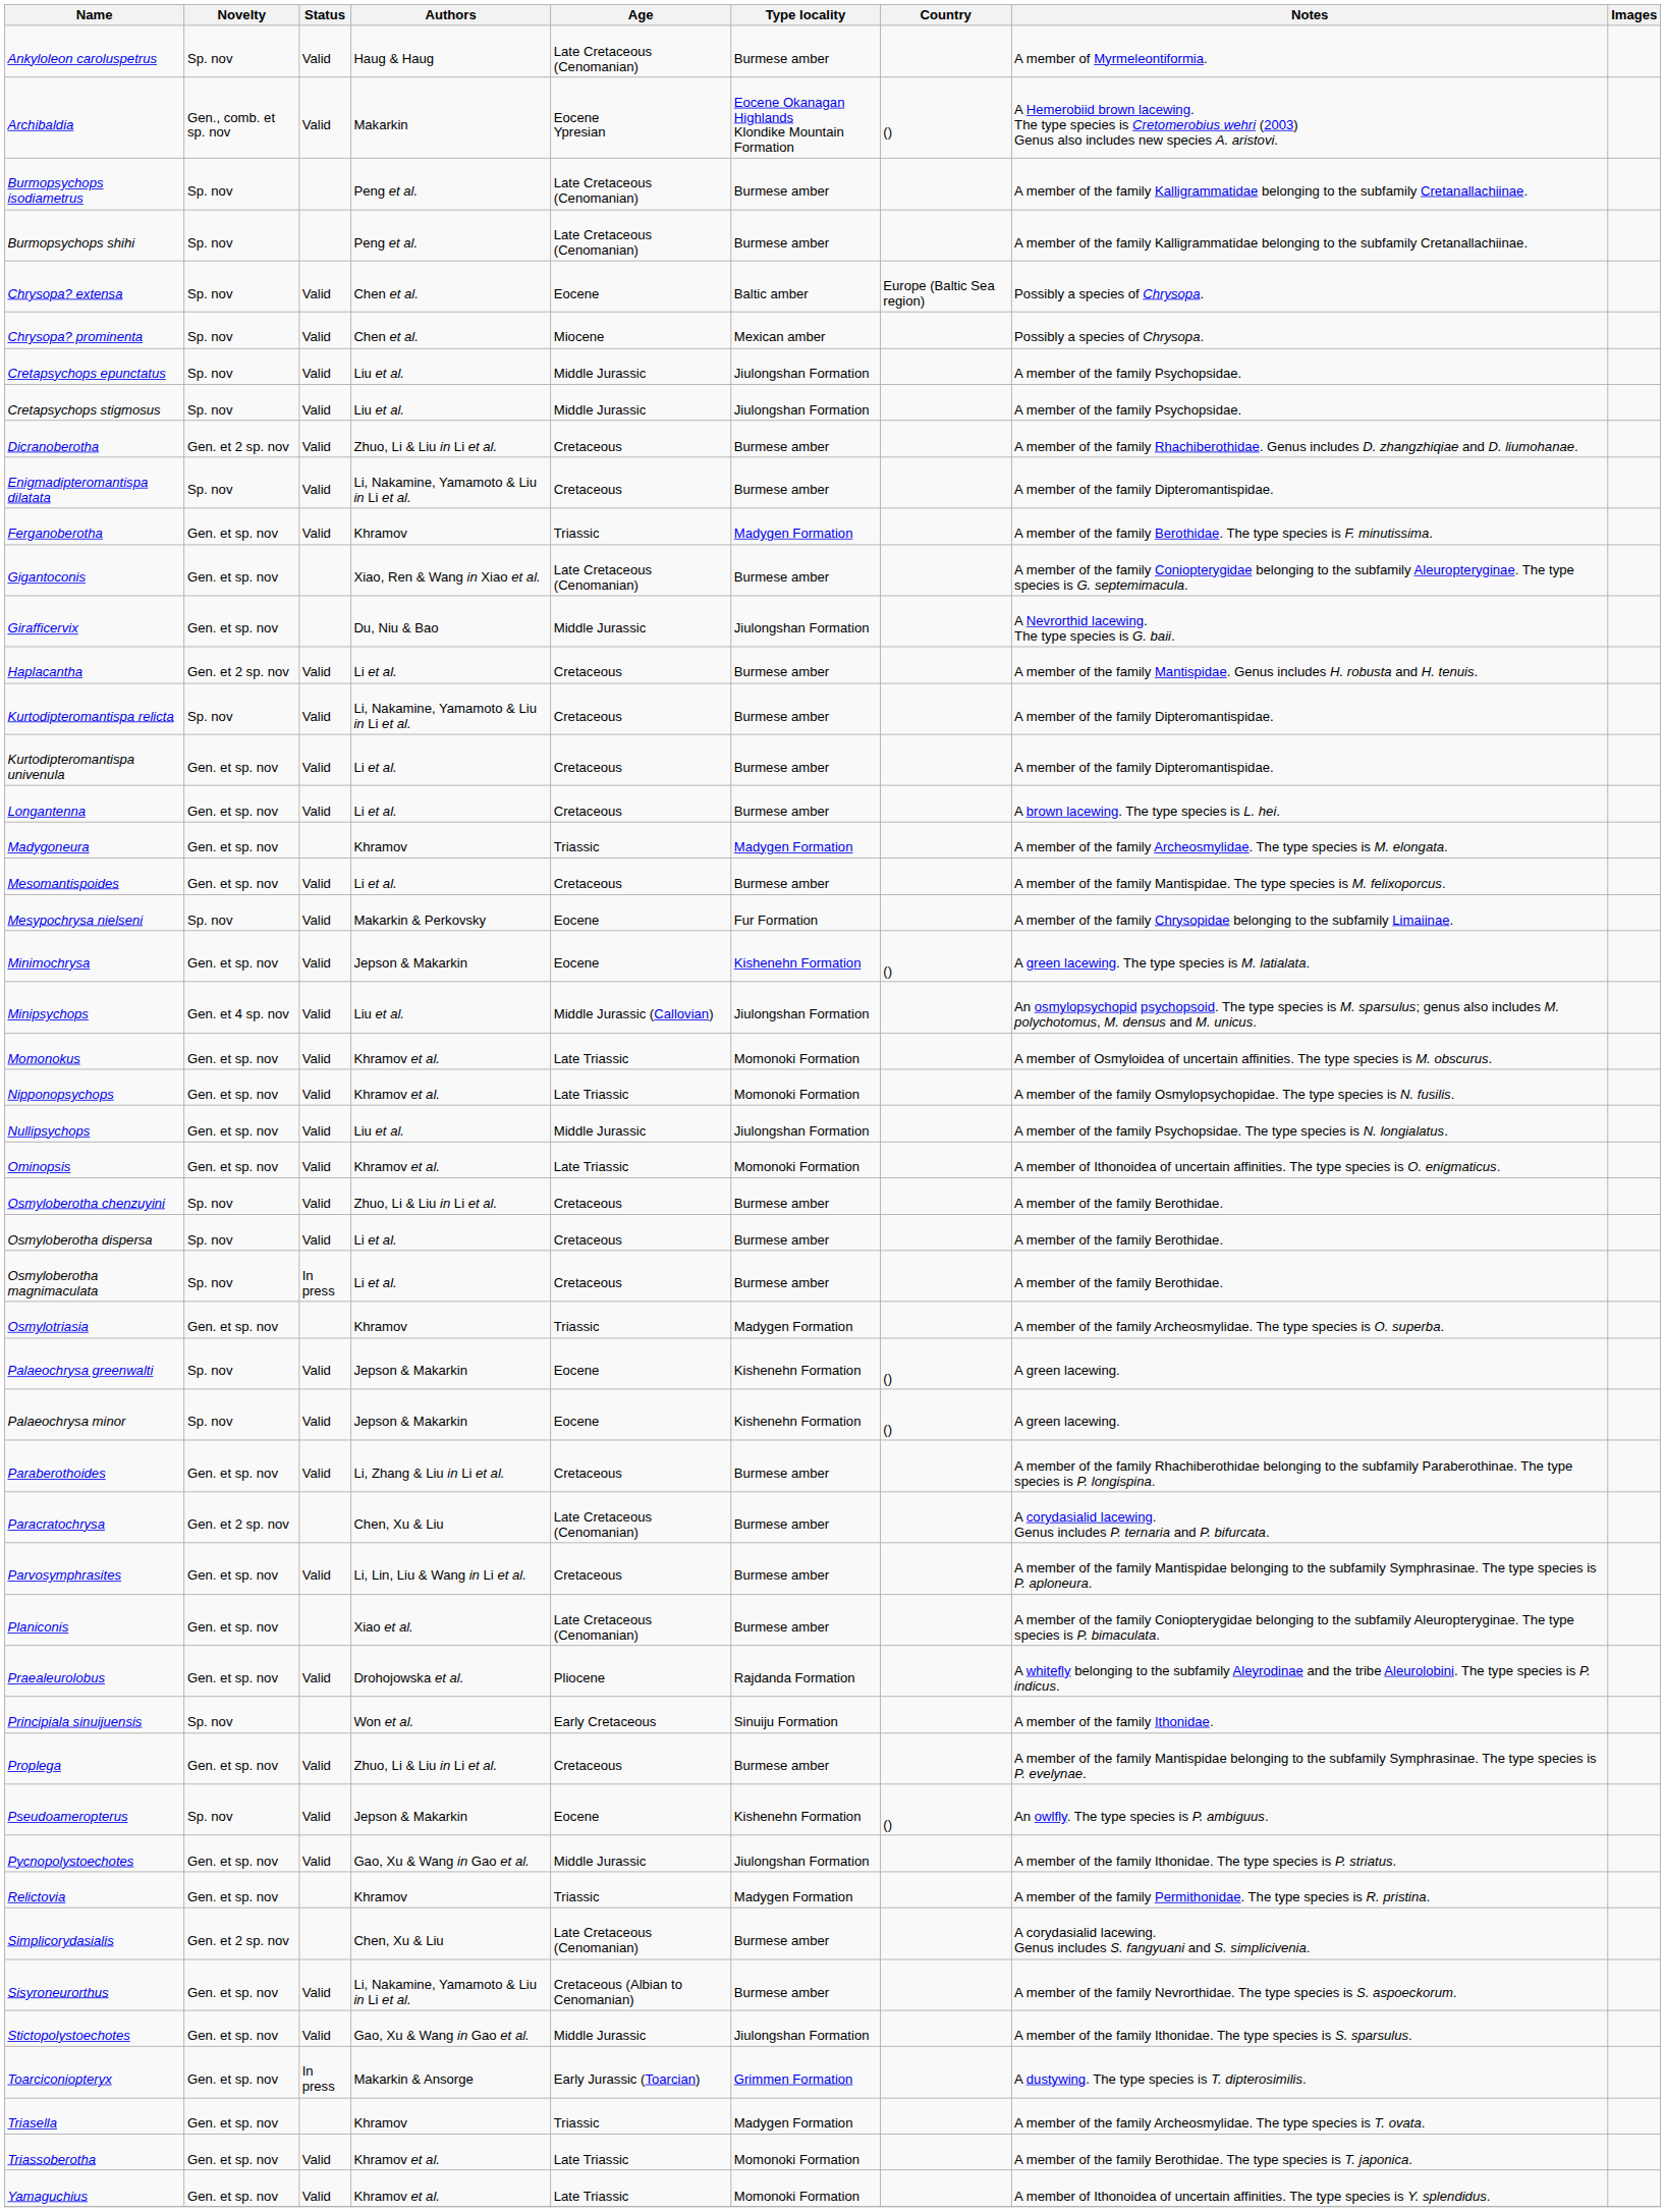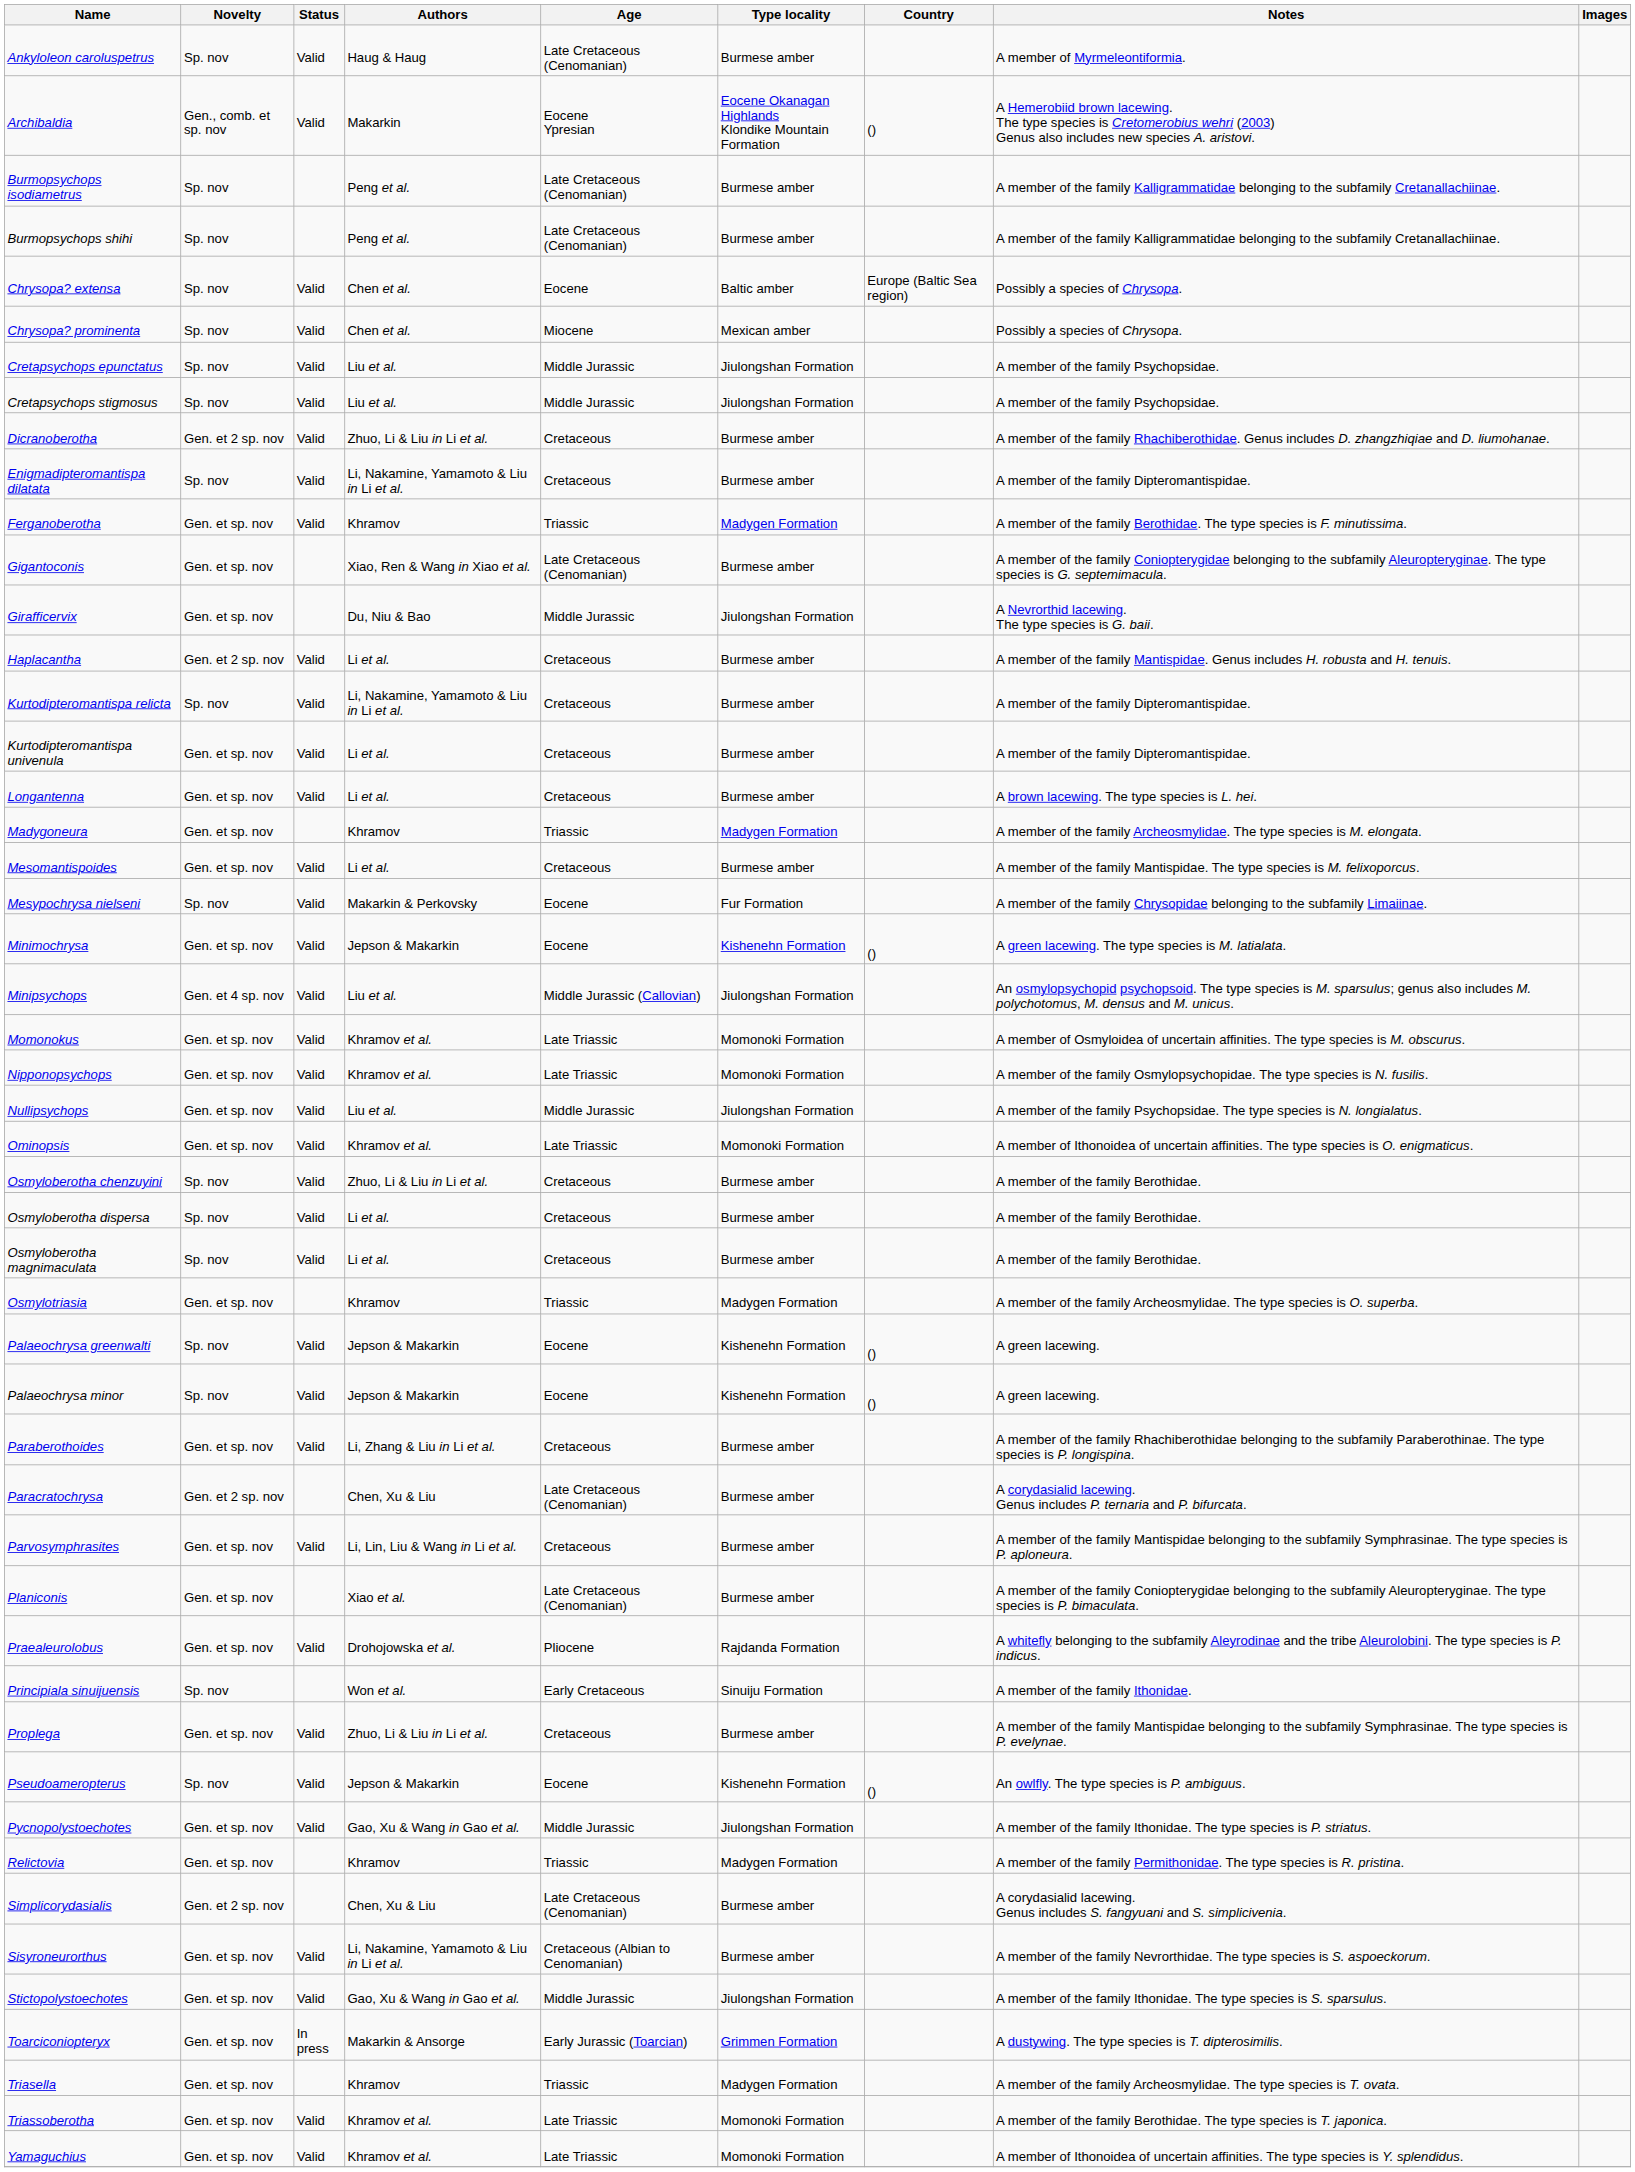Osmyloberotha magnimaculata | Status: In press -> Valid
